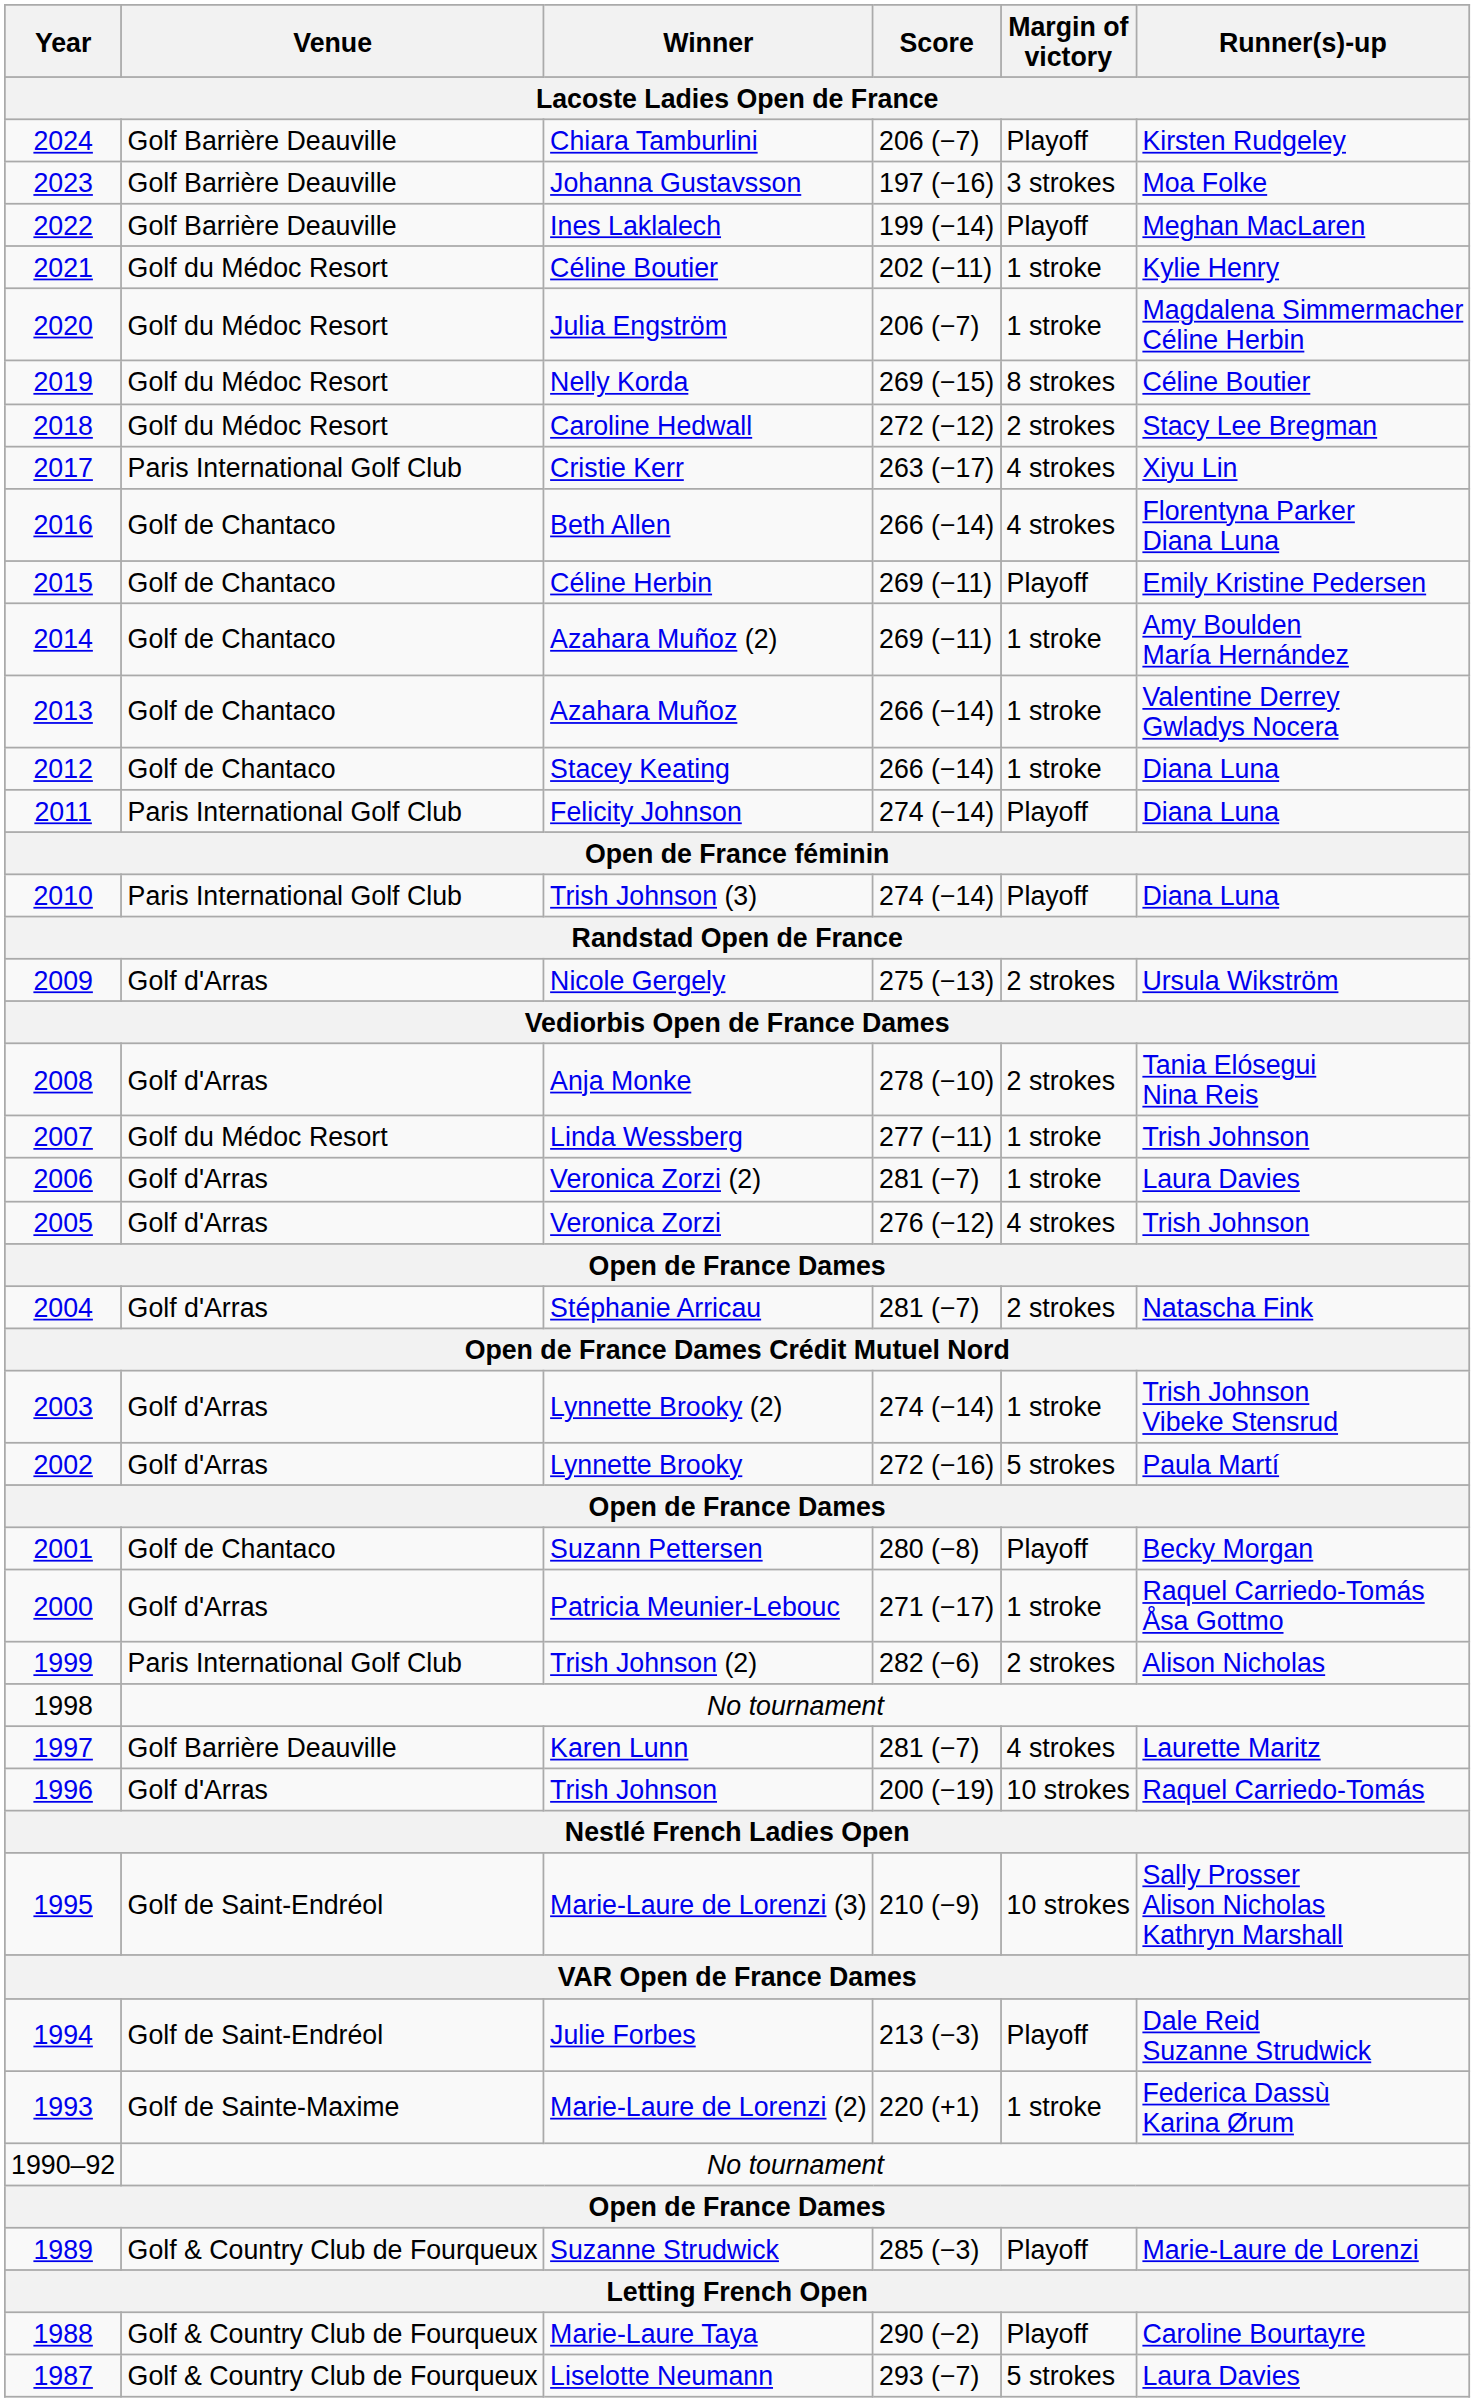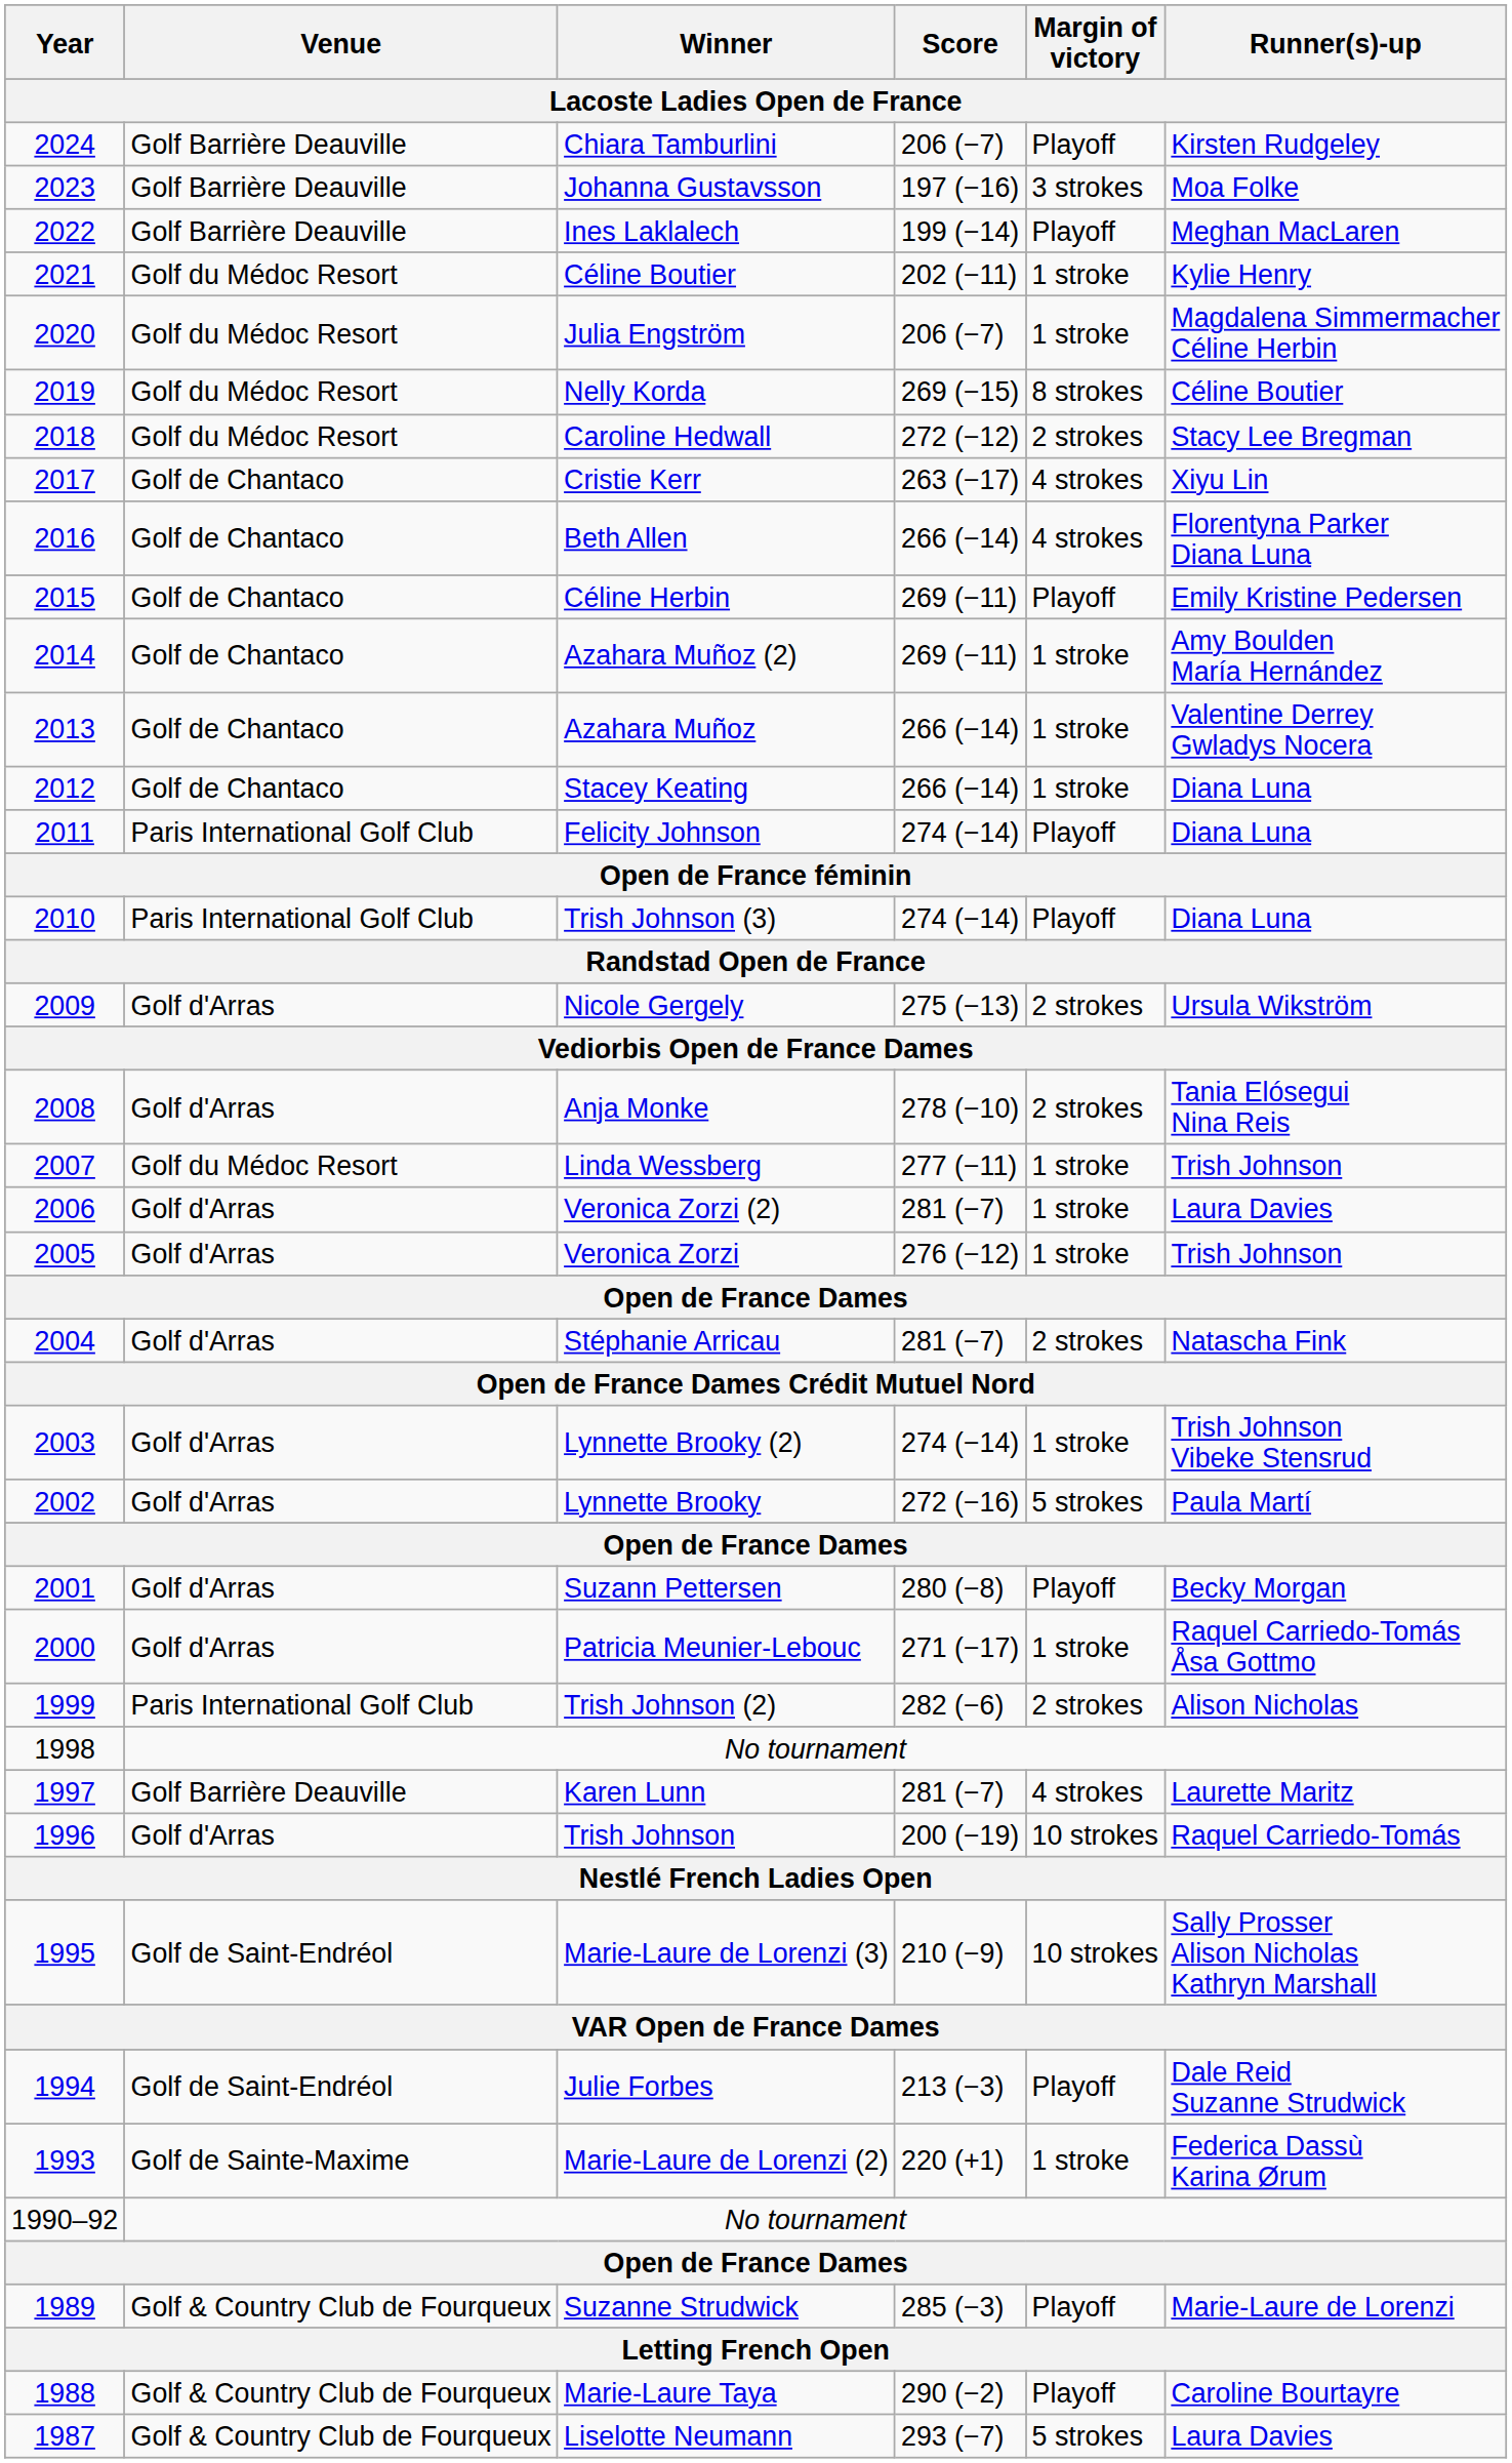Cristie Kerr | Venue: Paris International Golf Club -> Golf de Chantaco
Veronica Zorzi | Margin of victory: 4 strokes -> 1 stroke
Suzann Pettersen | Venue: Golf de Chantaco -> Golf d'Arras
